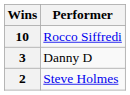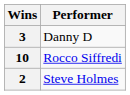rows swapped: 10 <-> 3
